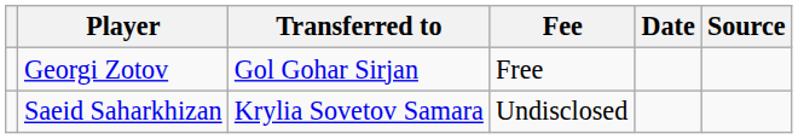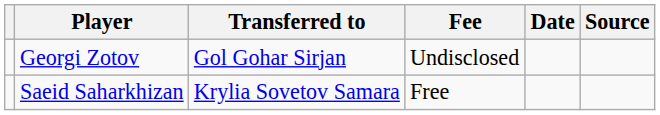Georgi Zotov | Fee: Free -> Undisclosed
Saeid Saharkhizan | Fee: Undisclosed -> Free
